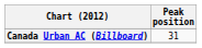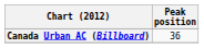Canada Urban AC (Billboard) | Peak position: 31 -> 36
